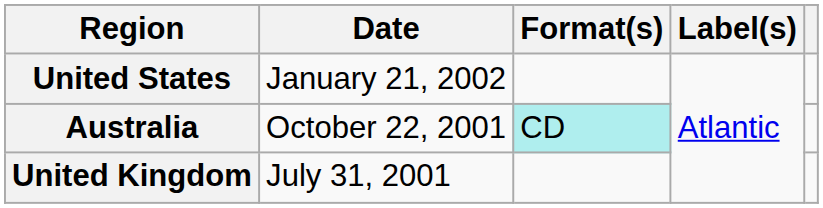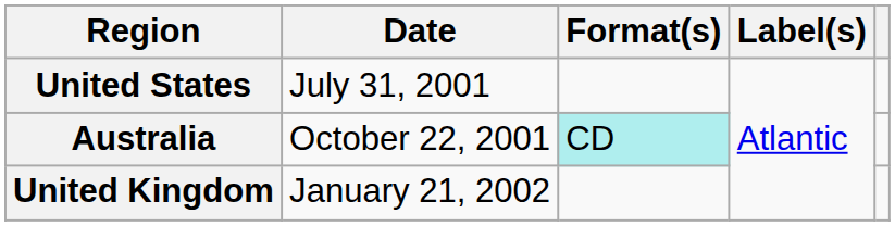United States | Date: January 21, 2002 -> July 31, 2001
United Kingdom | Date: July 31, 2001 -> January 21, 2002
